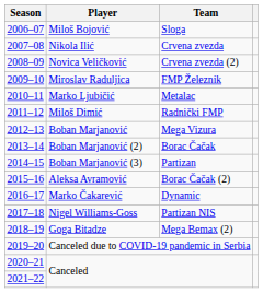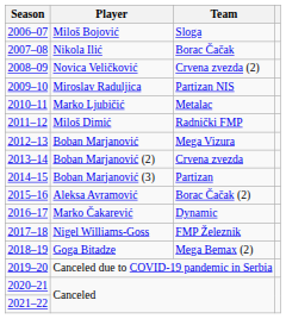Nikola Ilić | Team: Crvena zvezda -> Borac Čačak
Miroslav Raduljica | Team: FMP Železnik -> Partizan NIS
Boban Marjanović (2) | Team: Borac Čačak -> Crvena zvezda
Nigel Williams-Goss | Team: Partizan NIS -> FMP Železnik
